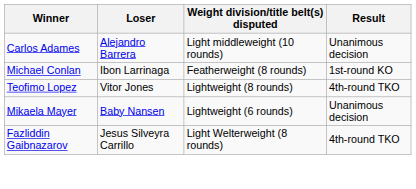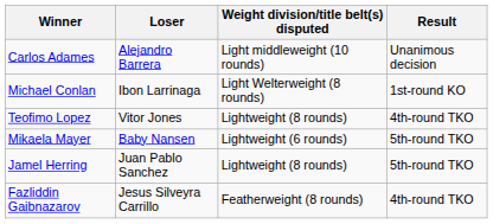Michael Conlan | Weight division/title belt(s) disputed: Featherweight (8 rounds) -> Light Welterweight (8 rounds)
Mikaela Mayer | Result: Unanimous decision -> 5th-round TKO
+ row: Jamel Herring | Juan Pablo Sanchez | Lightweight (8 rounds) | 5th-round TKO
Fazliddin Gaibnazarov | Weight division/title belt(s) disputed: Light Welterweight (8 rounds) -> Featherweight (8 rounds)
